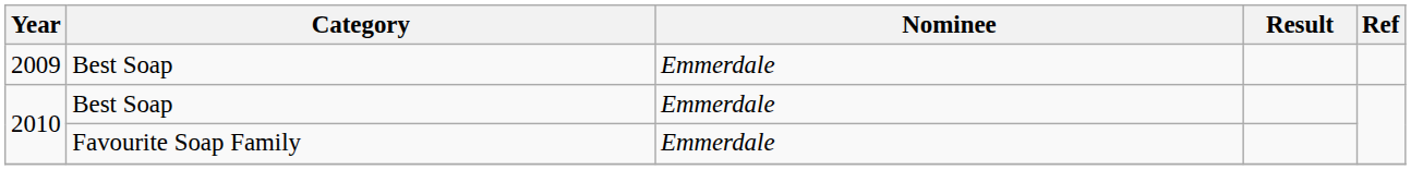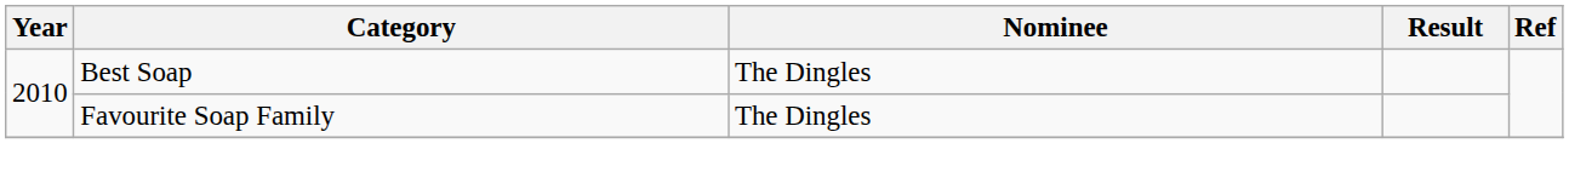- row: 2009 | Best Soap | Emmerdale
2010 / Best Soap | Nominee: Emmerdale -> The Dingles
2010 / Favourite Soap Family | Nominee: Emmerdale -> The Dingles
